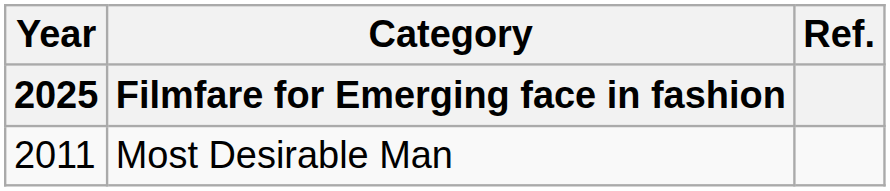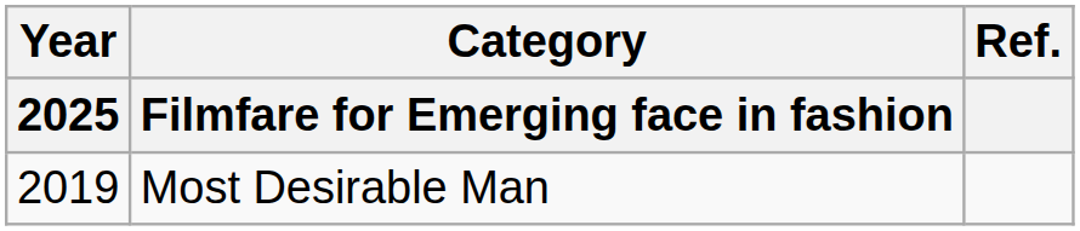Most Desirable Man | Year / 2025: 2011 -> 2019
